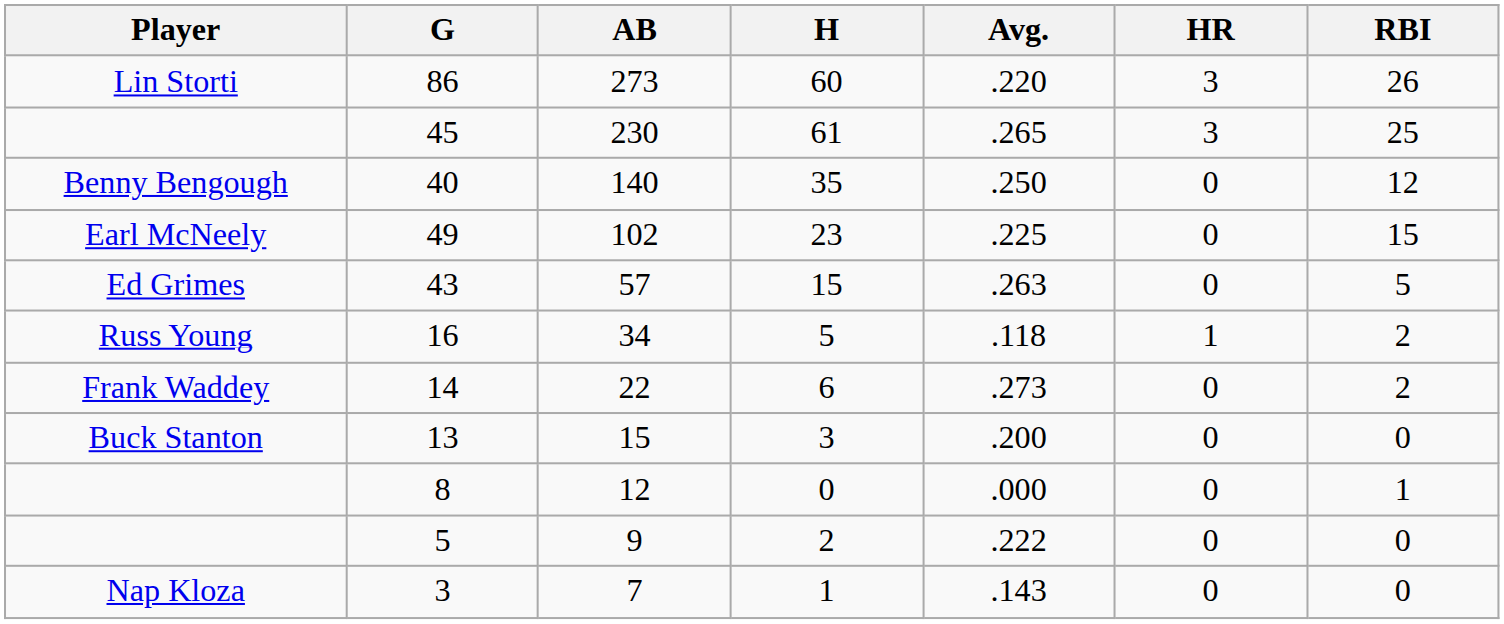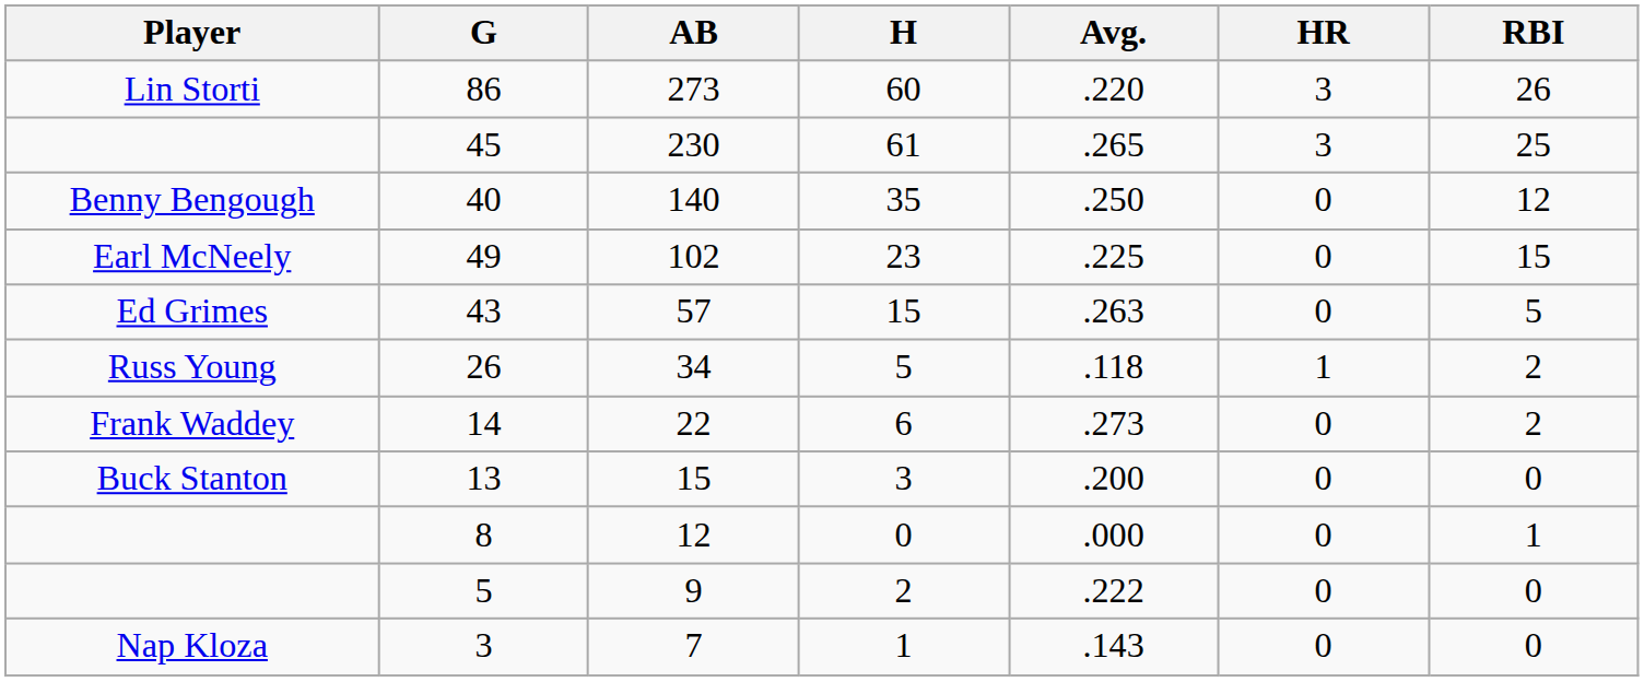34 | G: 16 -> 26
